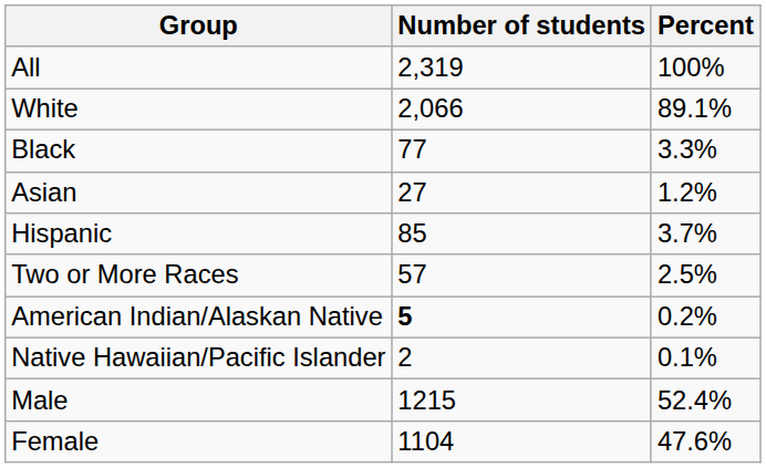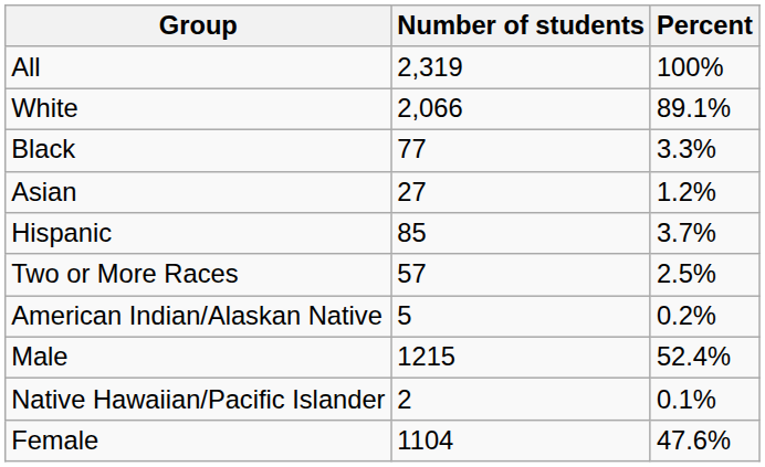American Indian/Alaskan Native | Number of students: bold -> normal
rows swapped: Native Hawaiian/Pacific Islander <-> Male
